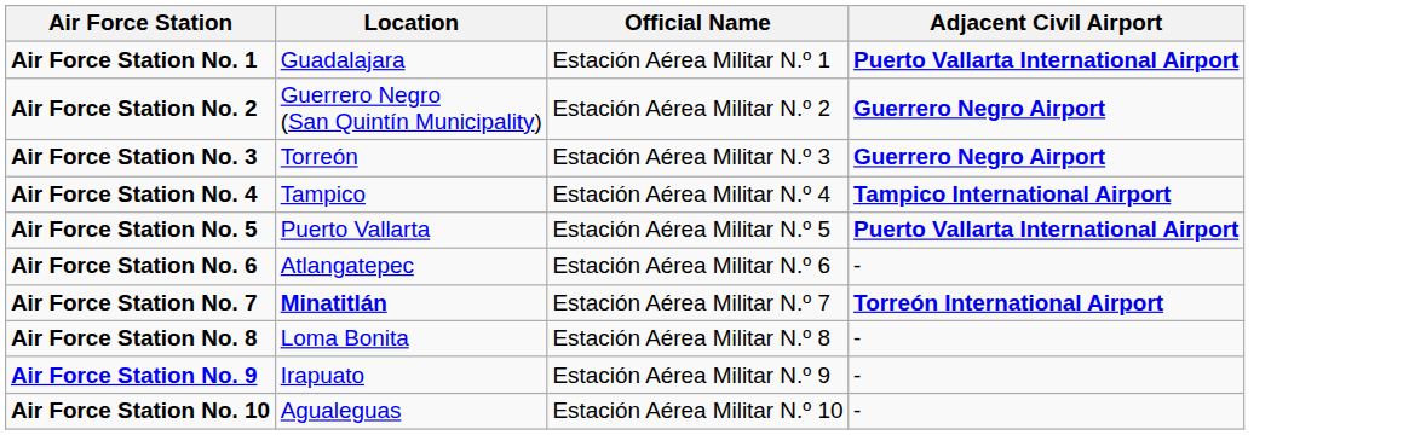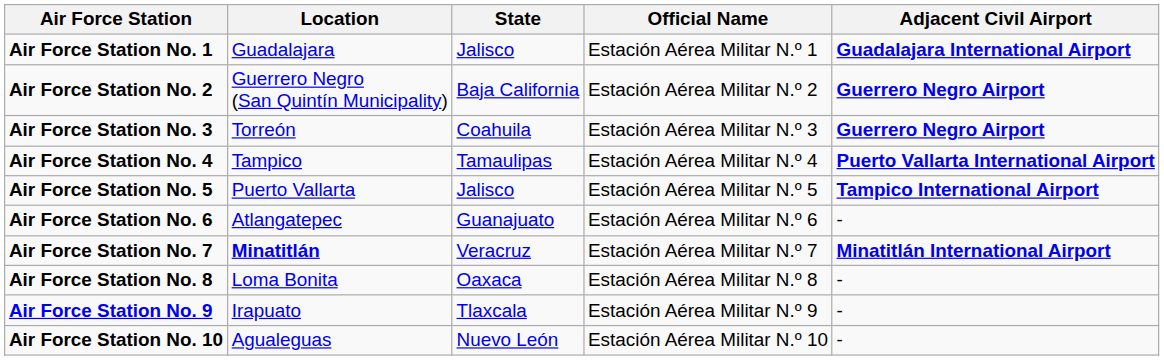+ column: State | Jalisco | Baja California | Coahuila | Tamaulipas | Jalisco | Guanajuato | Veracruz | Oaxaca | Tlaxcala | Nuevo León
Air Force Station No. 1 | Adjacent Civil Airport: Puerto Vallarta International Airport -> Guadalajara International Airport
Air Force Station No. 4 | Adjacent Civil Airport: Tampico International Airport -> Puerto Vallarta International Airport
Air Force Station No. 5 | Adjacent Civil Airport: Puerto Vallarta International Airport -> Tampico International Airport
Air Force Station No. 7 | Adjacent Civil Airport: Torreón International Airport -> Minatitlán International Airport
